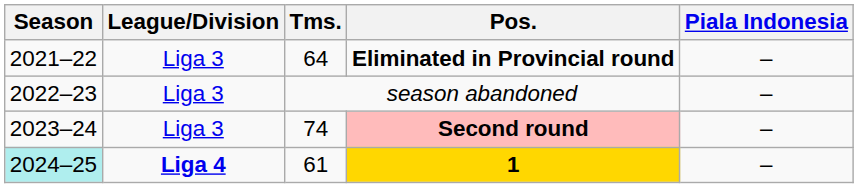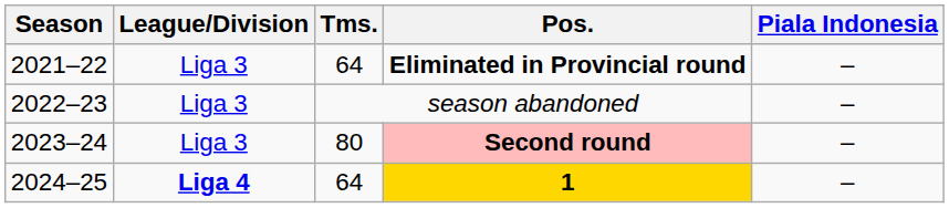Second round | Tms.: 74 -> 80
1 | Season: paleturquoise background -> no background
1 | Tms.: 61 -> 64
